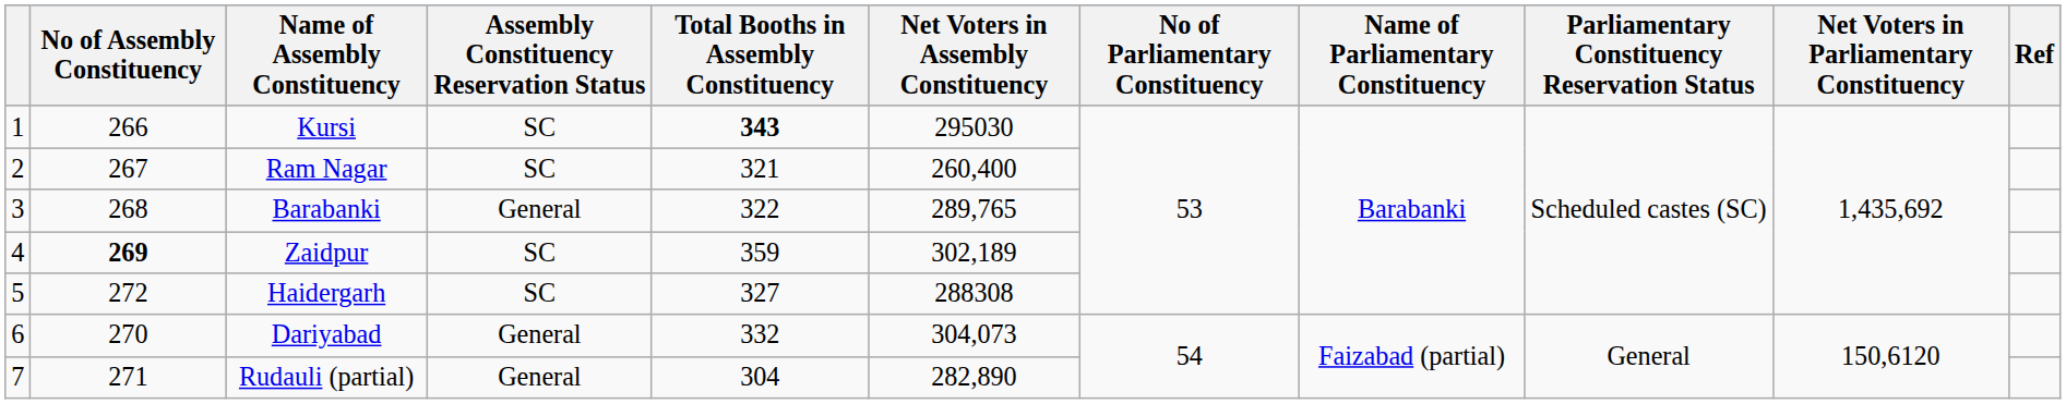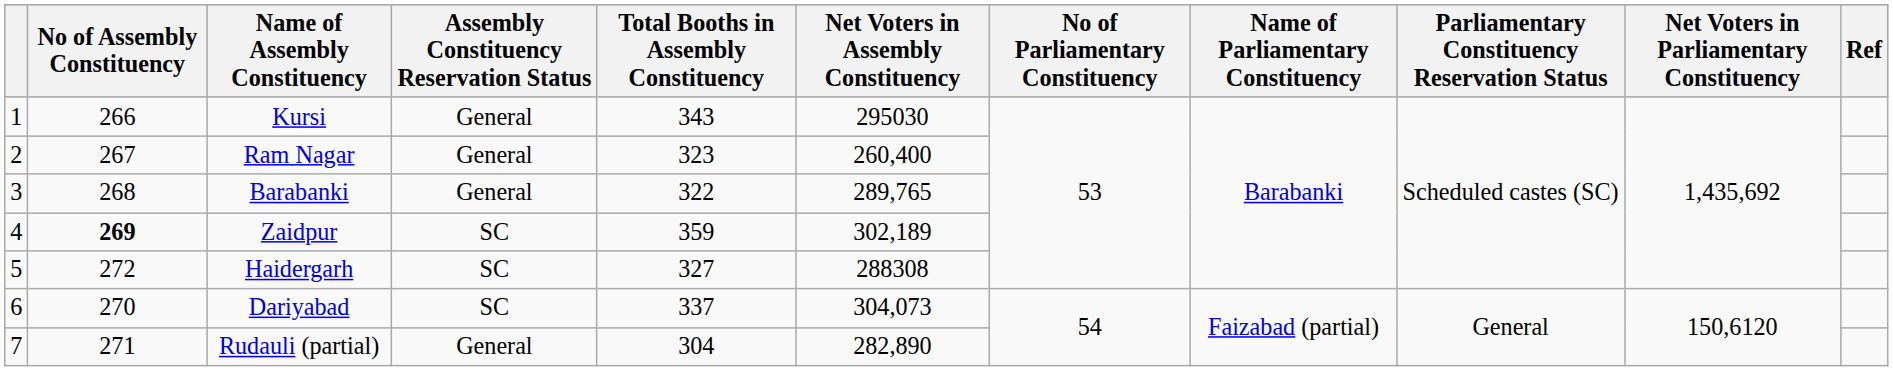Kursi | Assembly Constituency Reservation Status: SC -> General
Kursi | Total Booths in Assembly Constituency: bold -> normal
Ram Nagar | Assembly Constituency Reservation Status: SC -> General
Ram Nagar | Total Booths in Assembly Constituency: 321 -> 323
Dariyabad | Assembly Constituency Reservation Status: General -> SC
Dariyabad | Total Booths in Assembly Constituency: 332 -> 337
